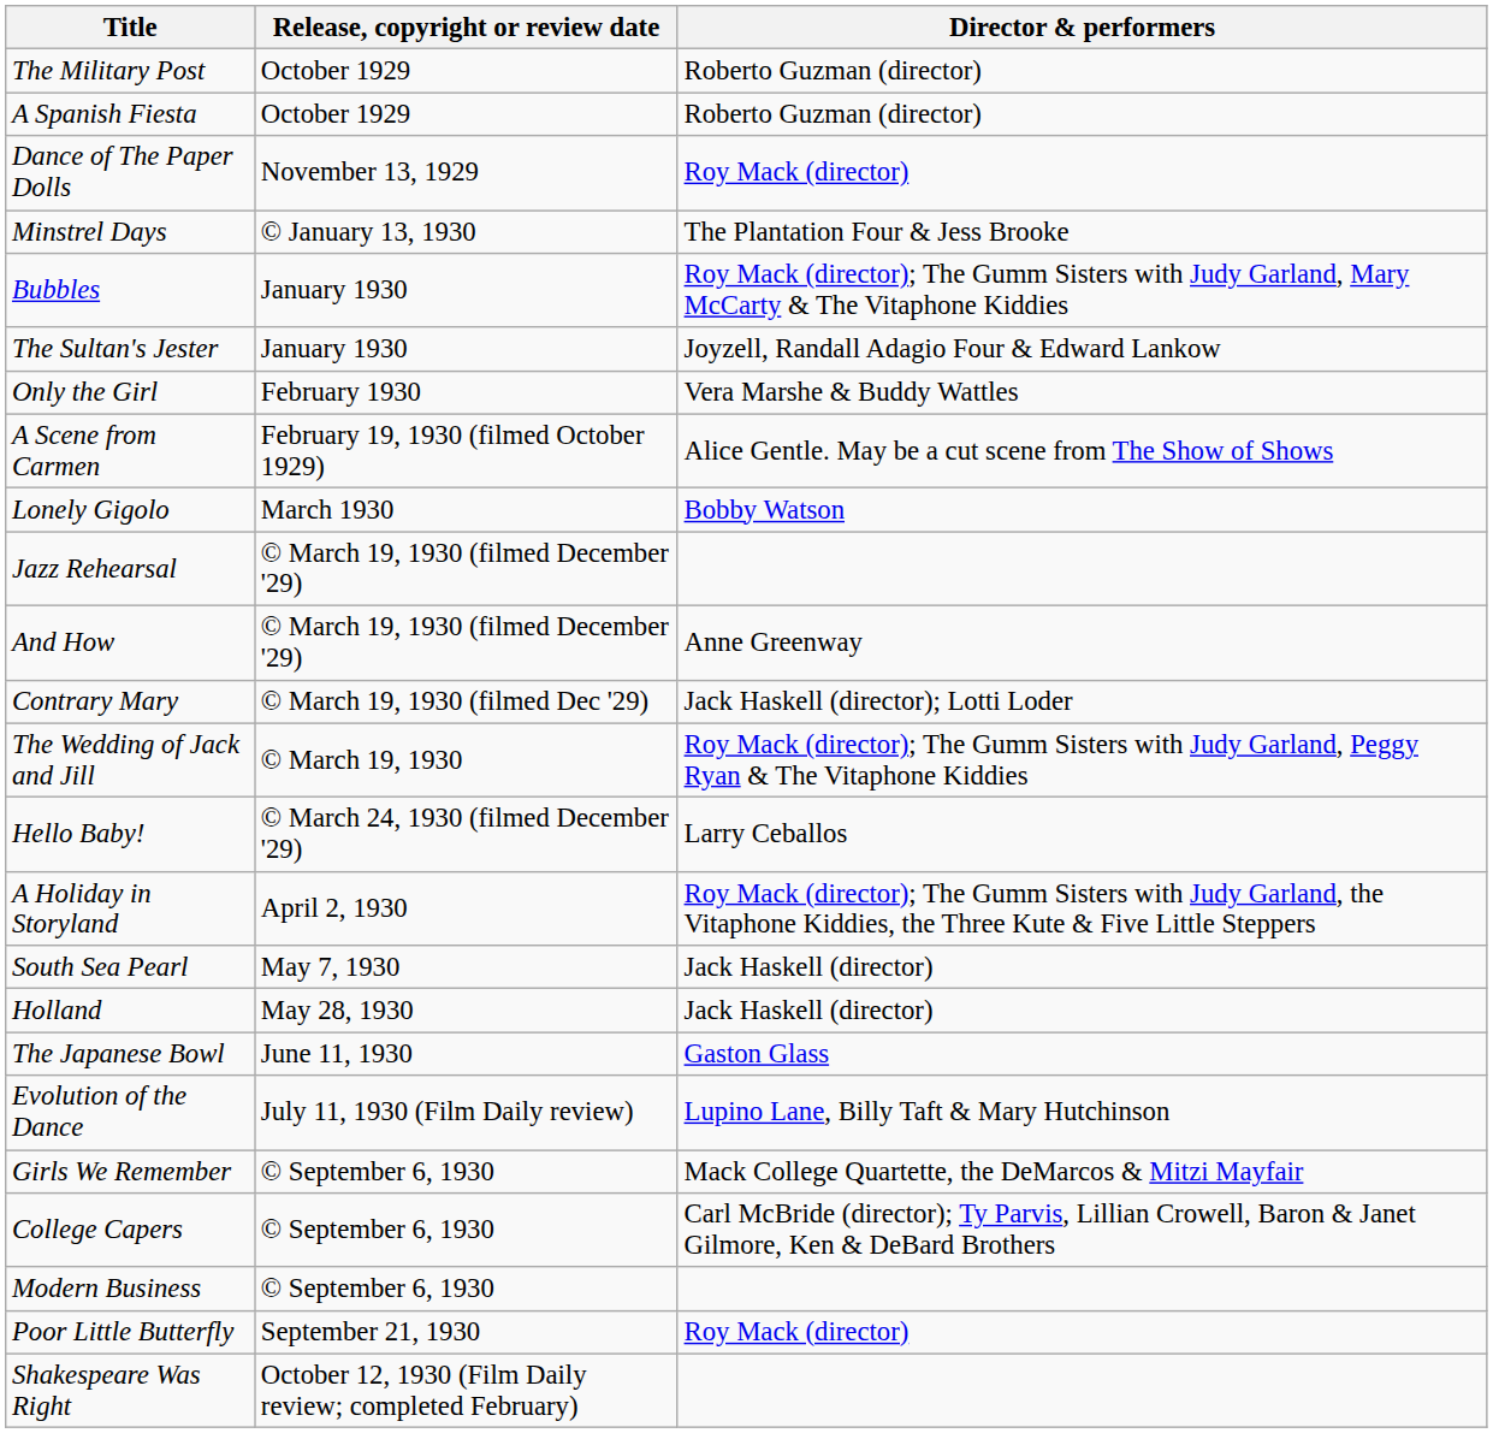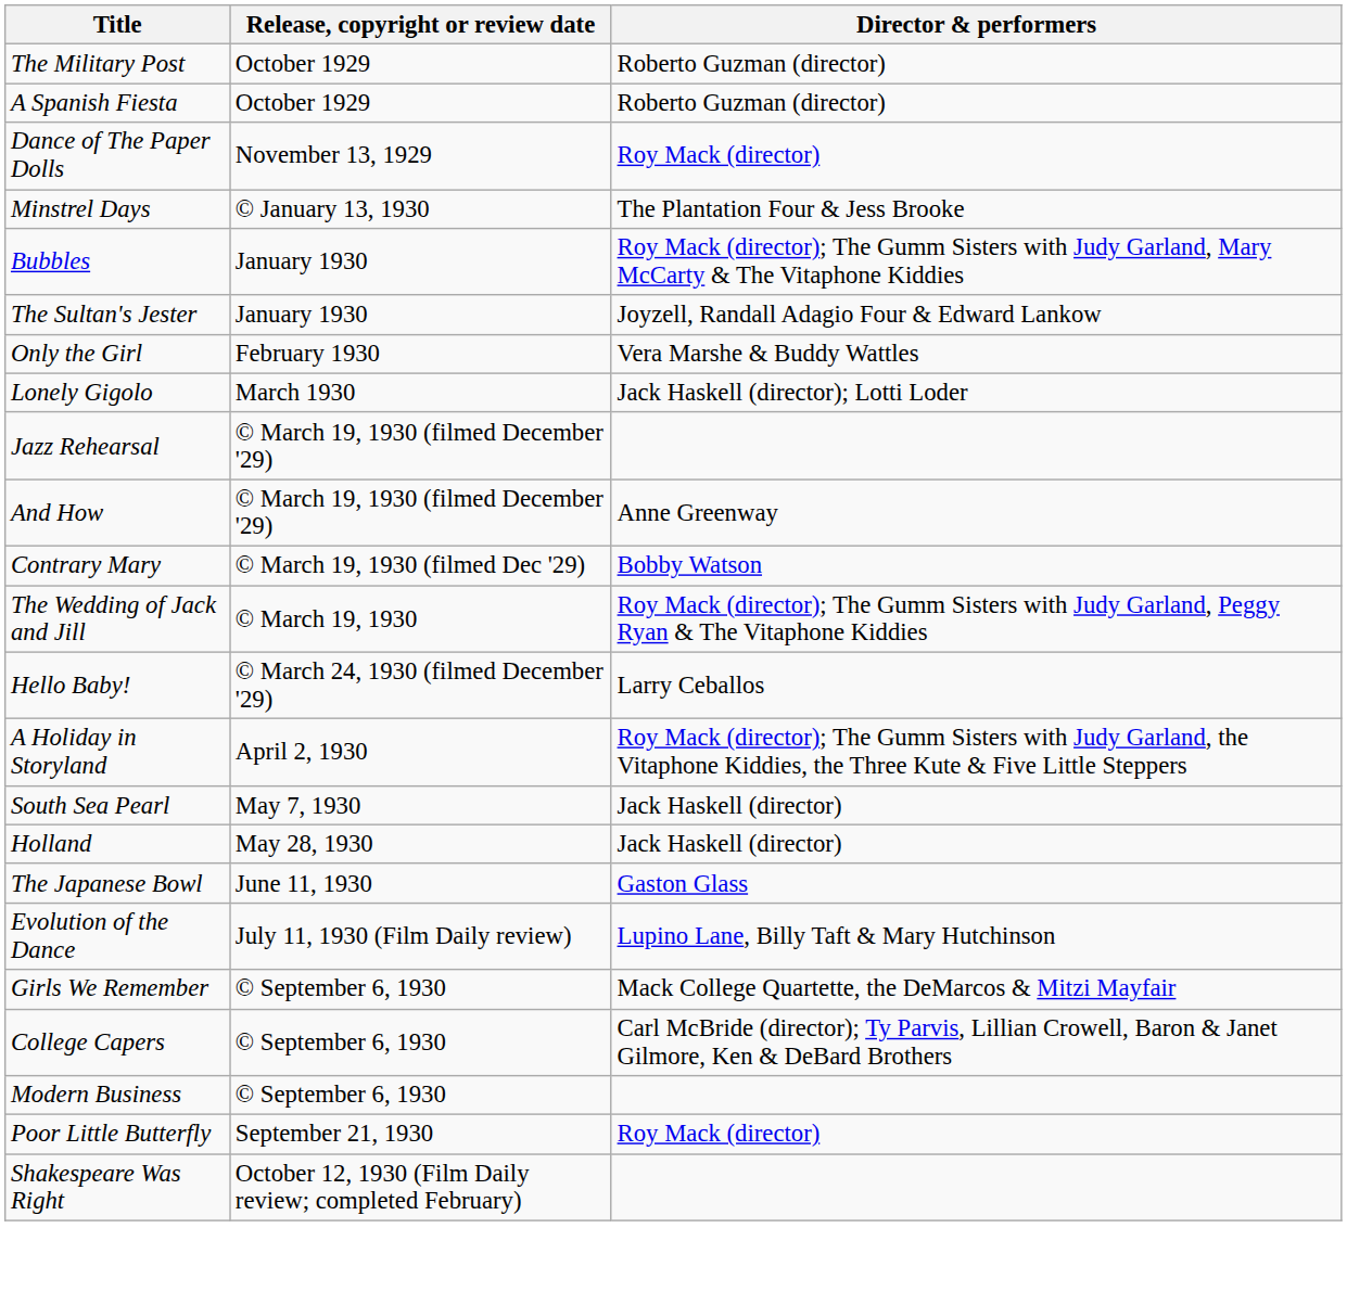- row: A Scene from Carmen | February 19, 1930 (filmed October 1929) | Alice Gentle. May be a cut scene from The Show of Shows
Lonely Gigolo | Director & performers: Bobby Watson -> Jack Haskell (director); Lotti Loder
Contrary Mary | Director & performers: Jack Haskell (director); Lotti Loder -> Bobby Watson
